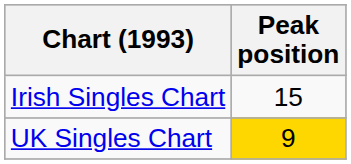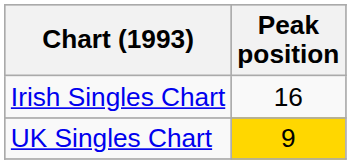Irish Singles Chart | Peak position: 15 -> 16
